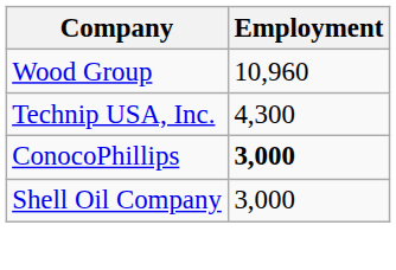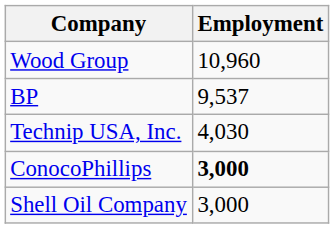+ row: BP | 9,537
Technip USA, Inc. | Employment: 4,300 -> 4,030
